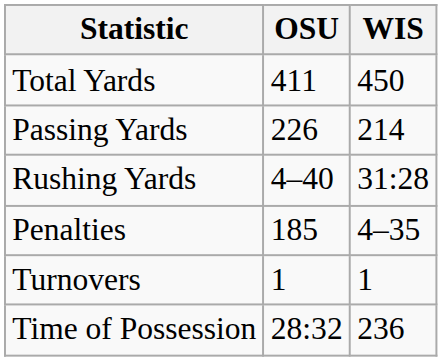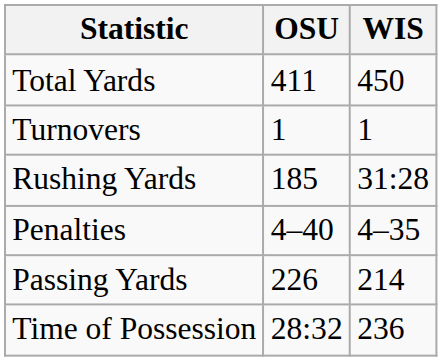rows swapped: Passing Yards <-> Turnovers
Rushing Yards | OSU: 4–40 -> 185
Penalties | OSU: 185 -> 4–40
